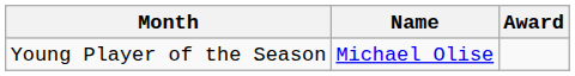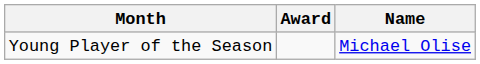columns swapped: Name <-> Award
